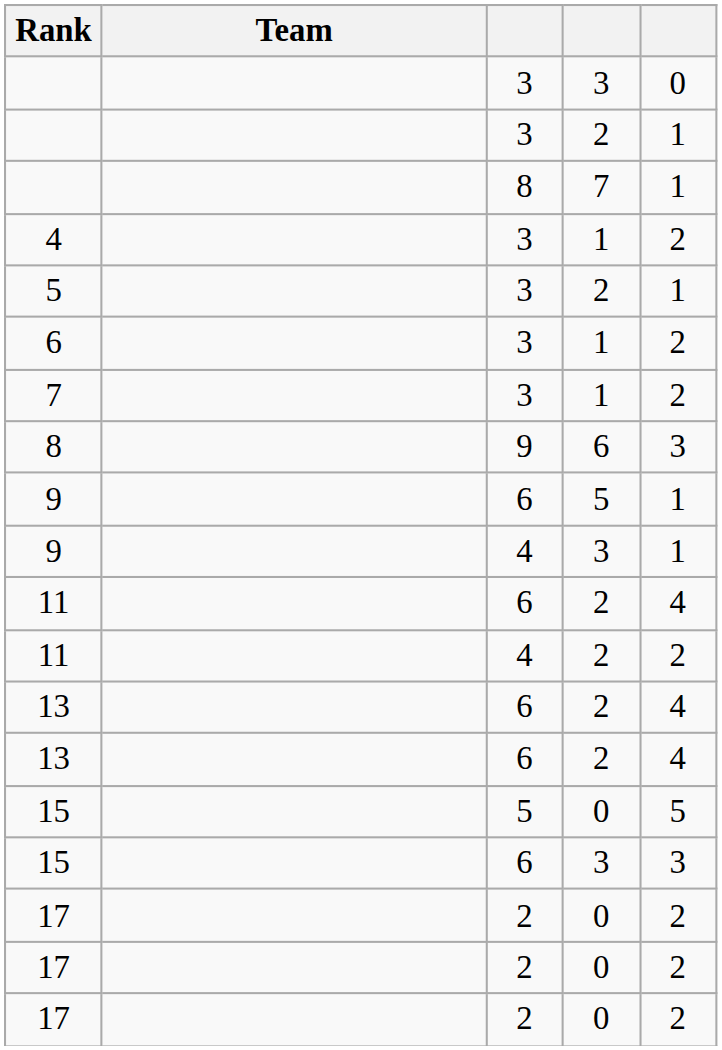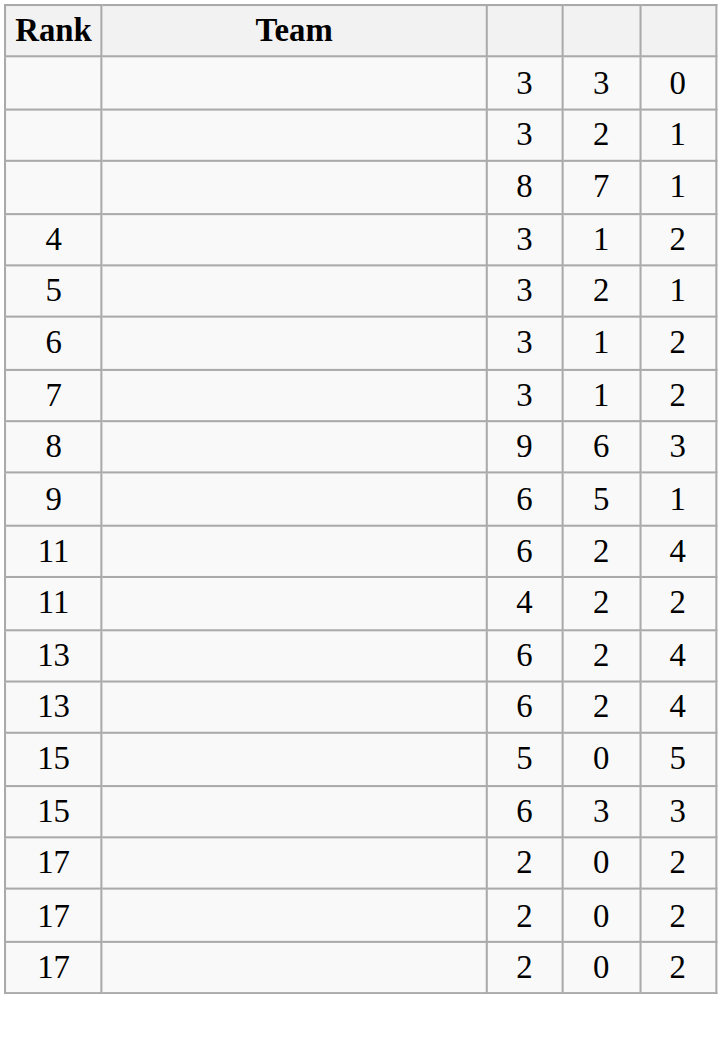- row: 9 | 4 | 3 | 1
